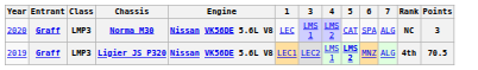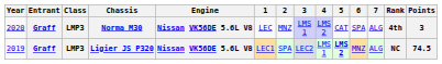+ column: 2 | MNZ | SPA
Norma M30 | Rank: NC -> 4th
Ligier JS P320 | Rank: 4th -> NC
Ligier JS P320 | Points: 70.5 -> 74.5
